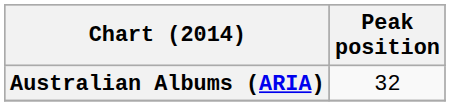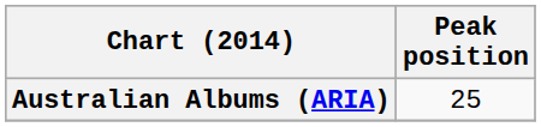Australian Albums (ARIA) | Peak position: 32 -> 25
